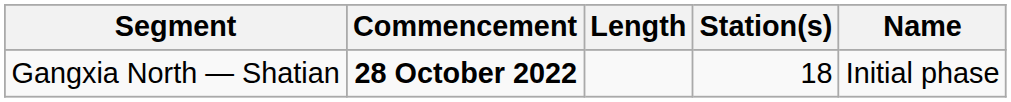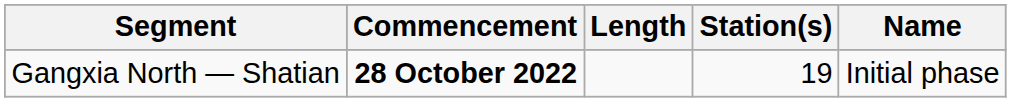Gangxia North — Shatian | Station(s): 18 -> 19
